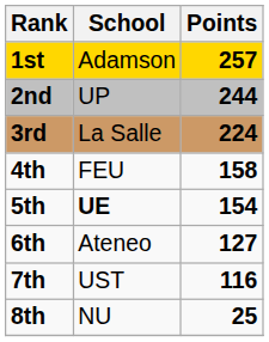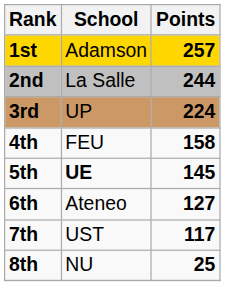2nd | School: UP -> La Salle
3rd | School: La Salle -> UP
5th | Points: 154 -> 145
7th | Points: 116 -> 117
